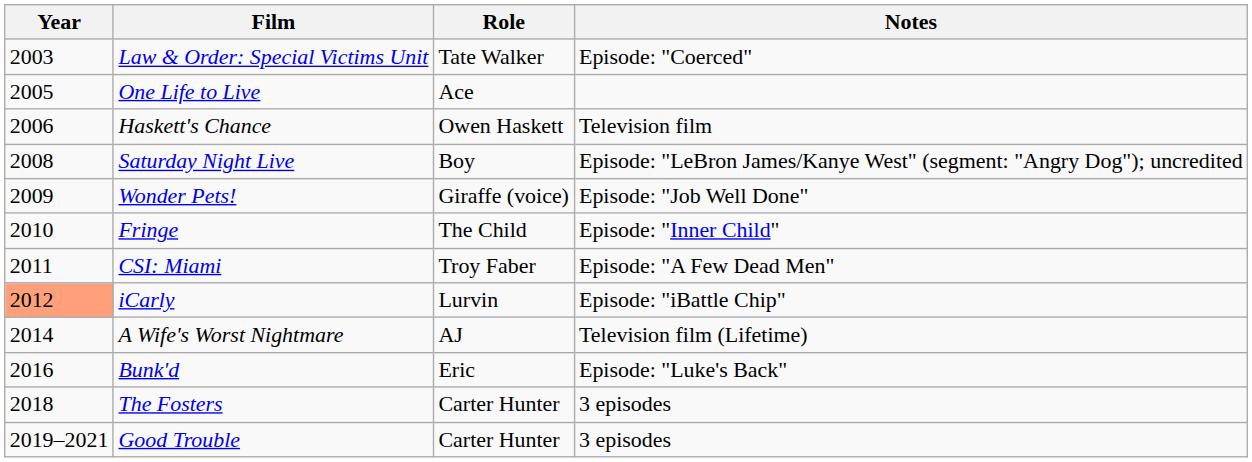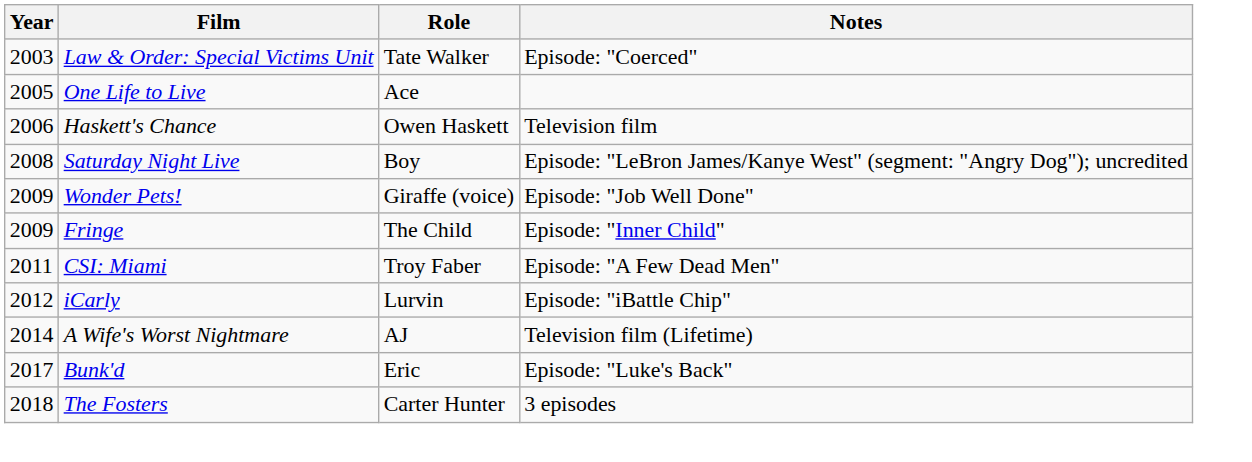Fringe | Year: 2010 -> 2009
iCarly | Year: lightsalmon background -> no background
Bunk'd | Year: 2016 -> 2017
- row: 2019–2021 | Good Trouble | Carter Hunter | 3 episodes
